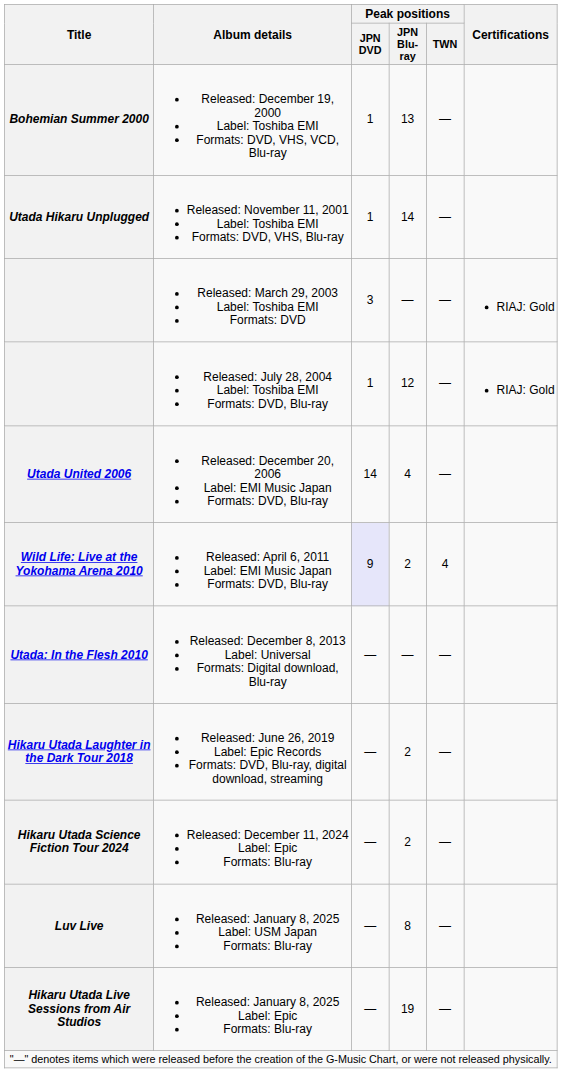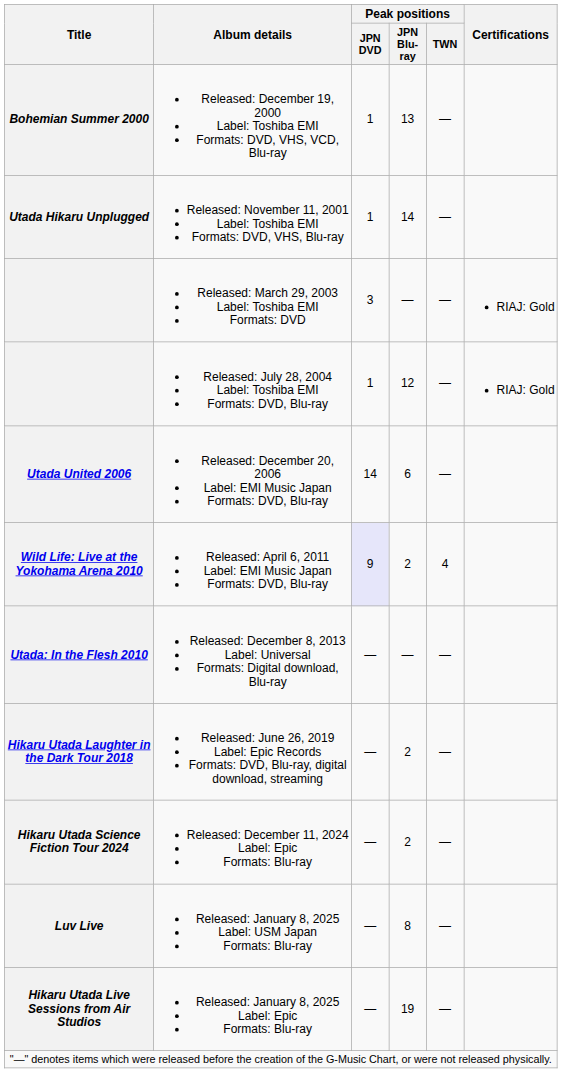Utada United 2006 | Peak positions / JPN Blu-ray: 4 -> 6
